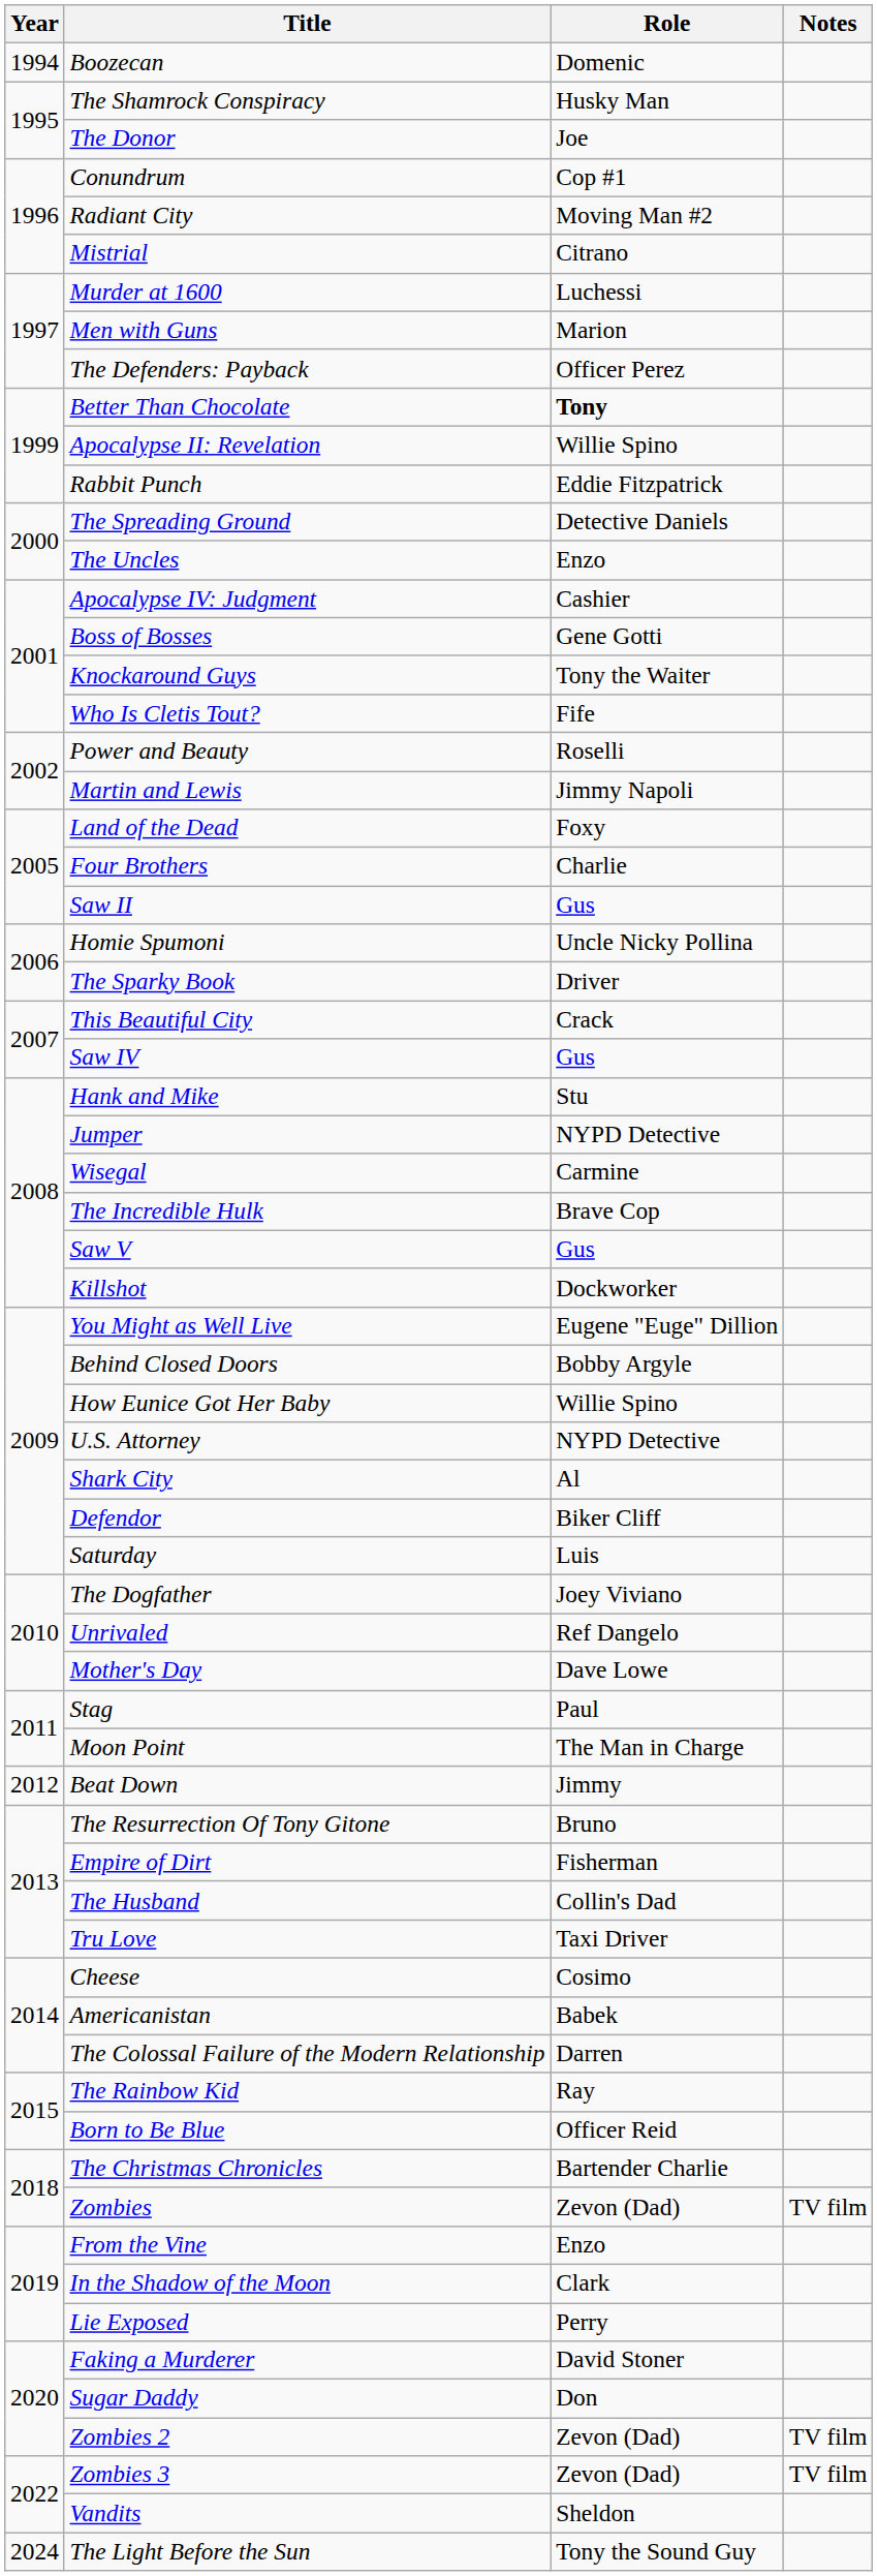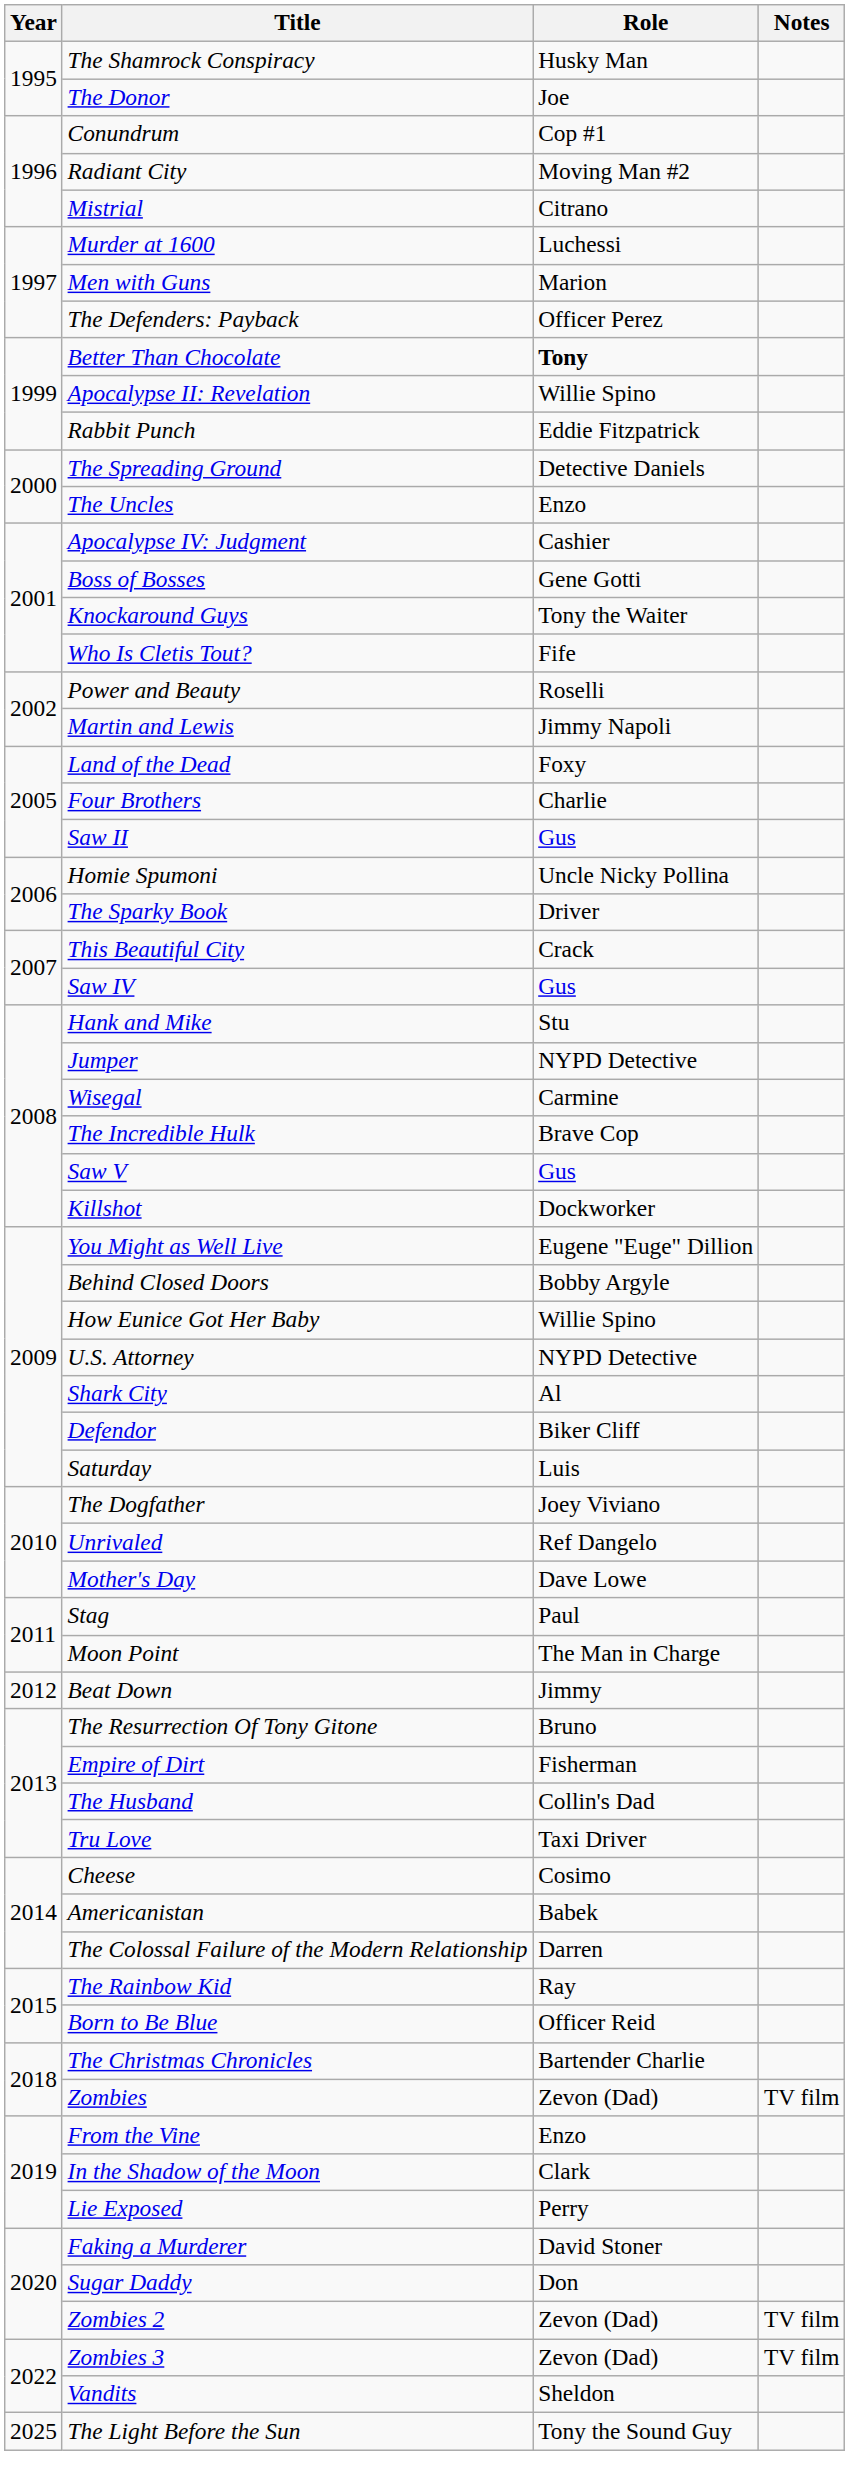- row: 1994 | Boozecan | Domenic
The Light Before the Sun | Year: 2024 -> 2025
